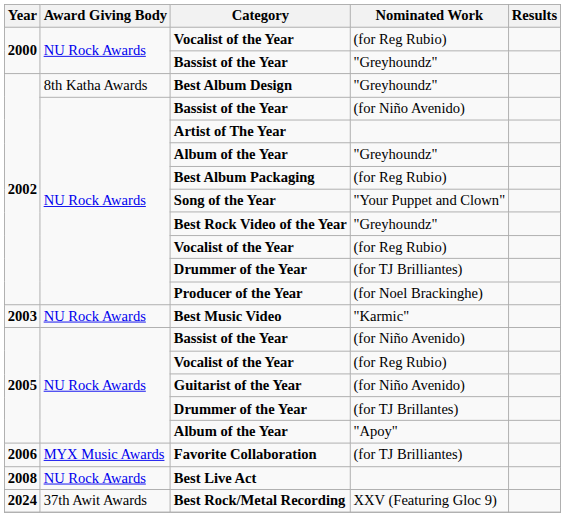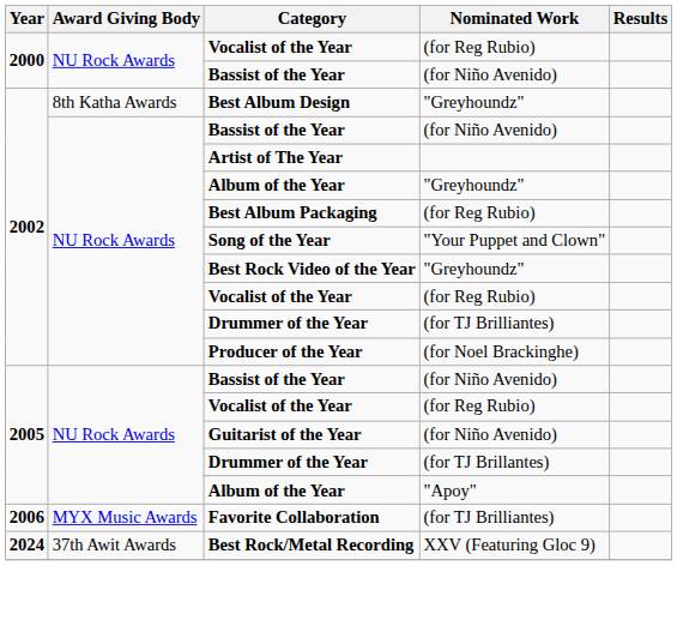2000 / Bassist of the Year | Nominated Work: "Greyhoundz" -> (for Niño Avenido)
- row: 2003 | NU Rock Awards | Best Music Video | "Karmic"
- row: 2008 | NU Rock Awards | Best Live Act
